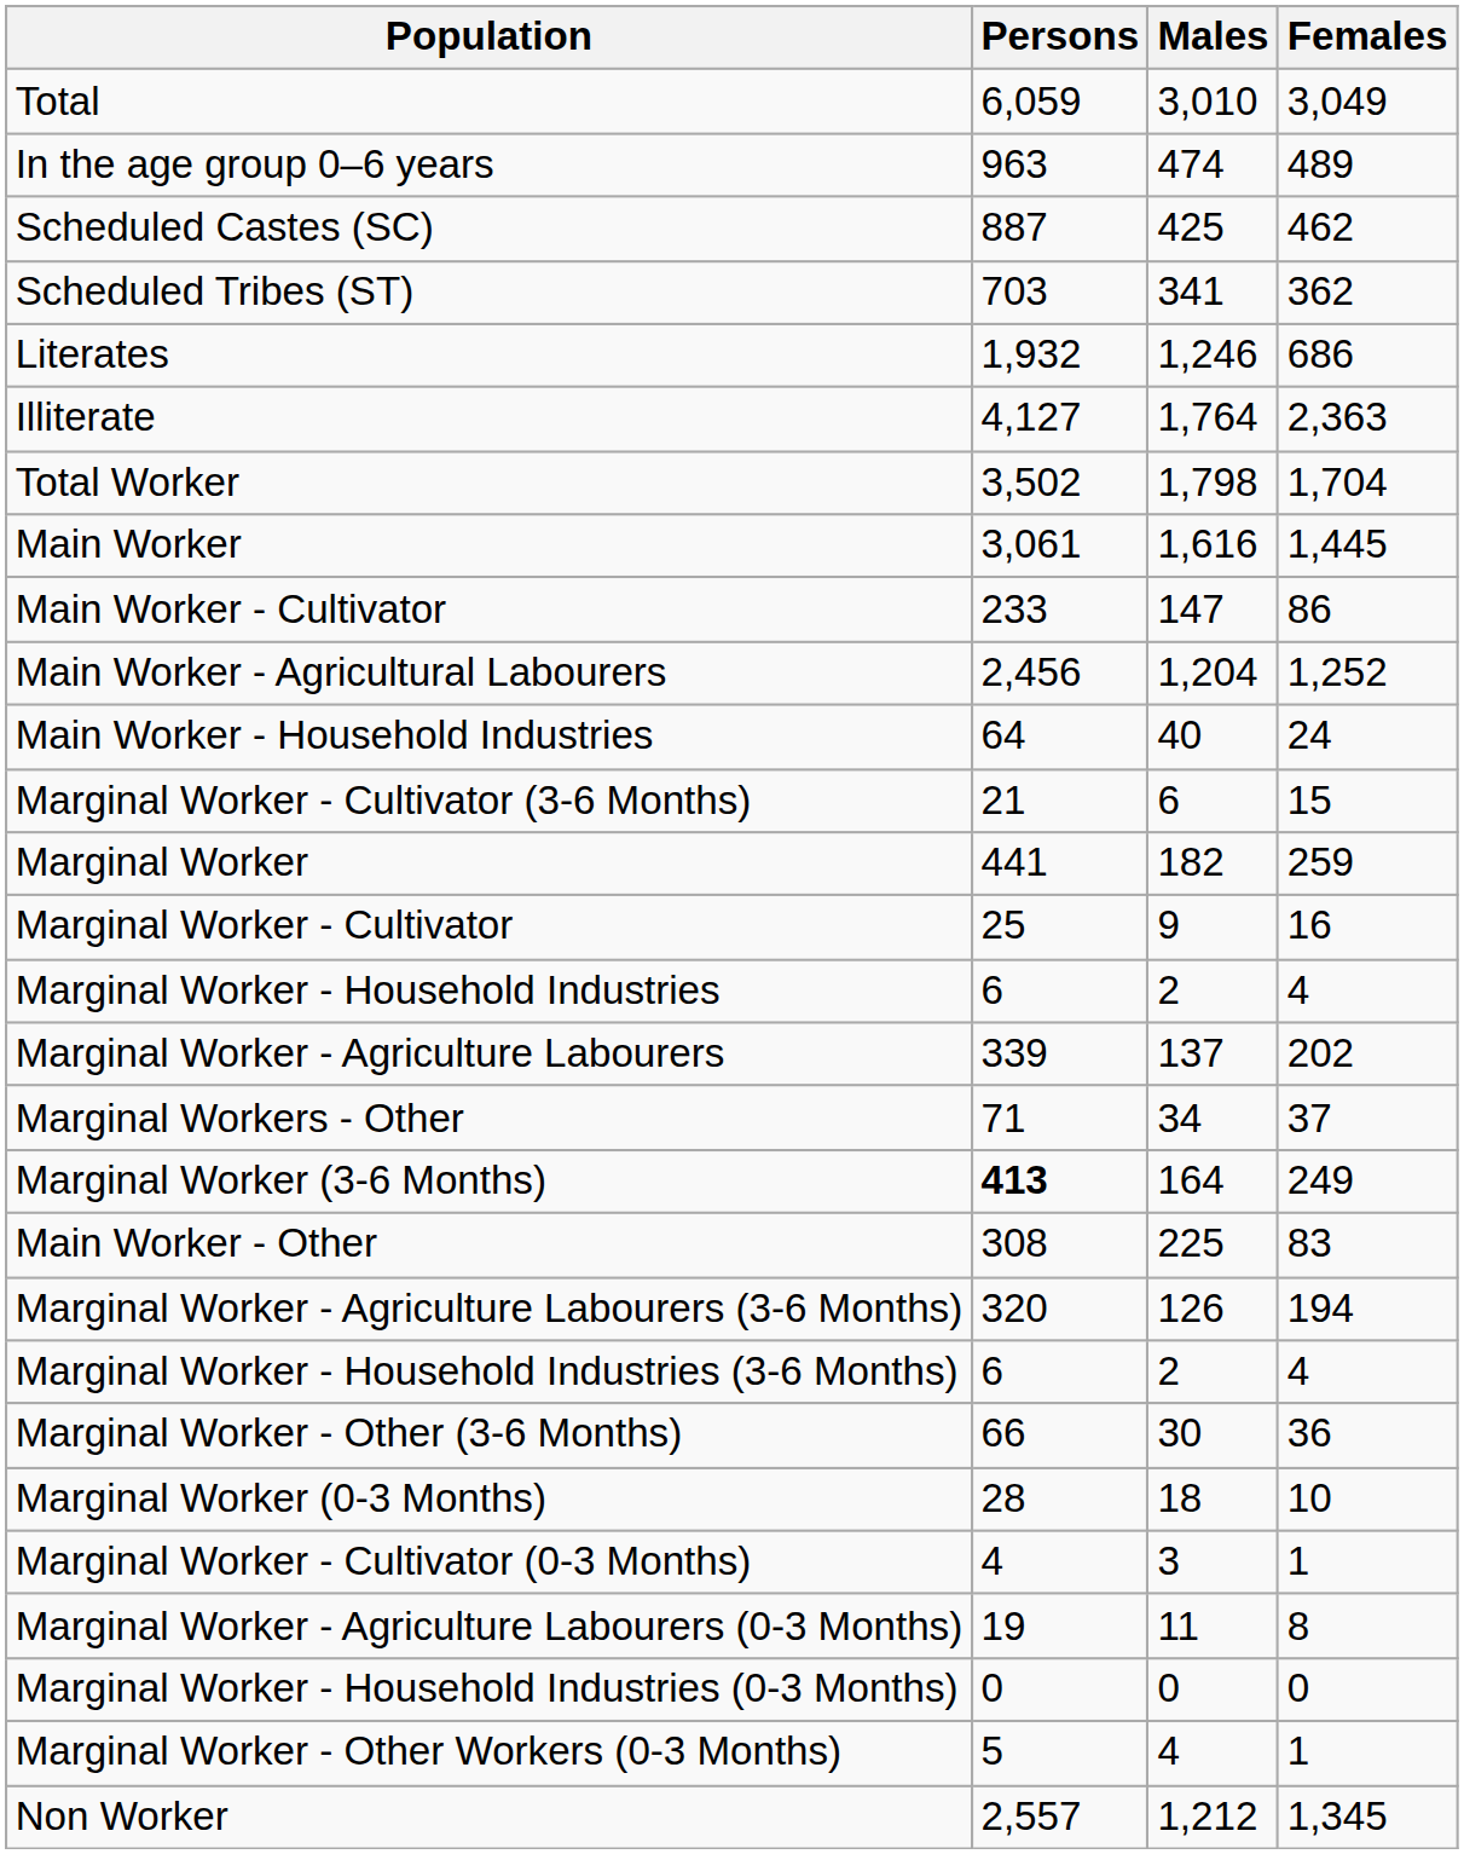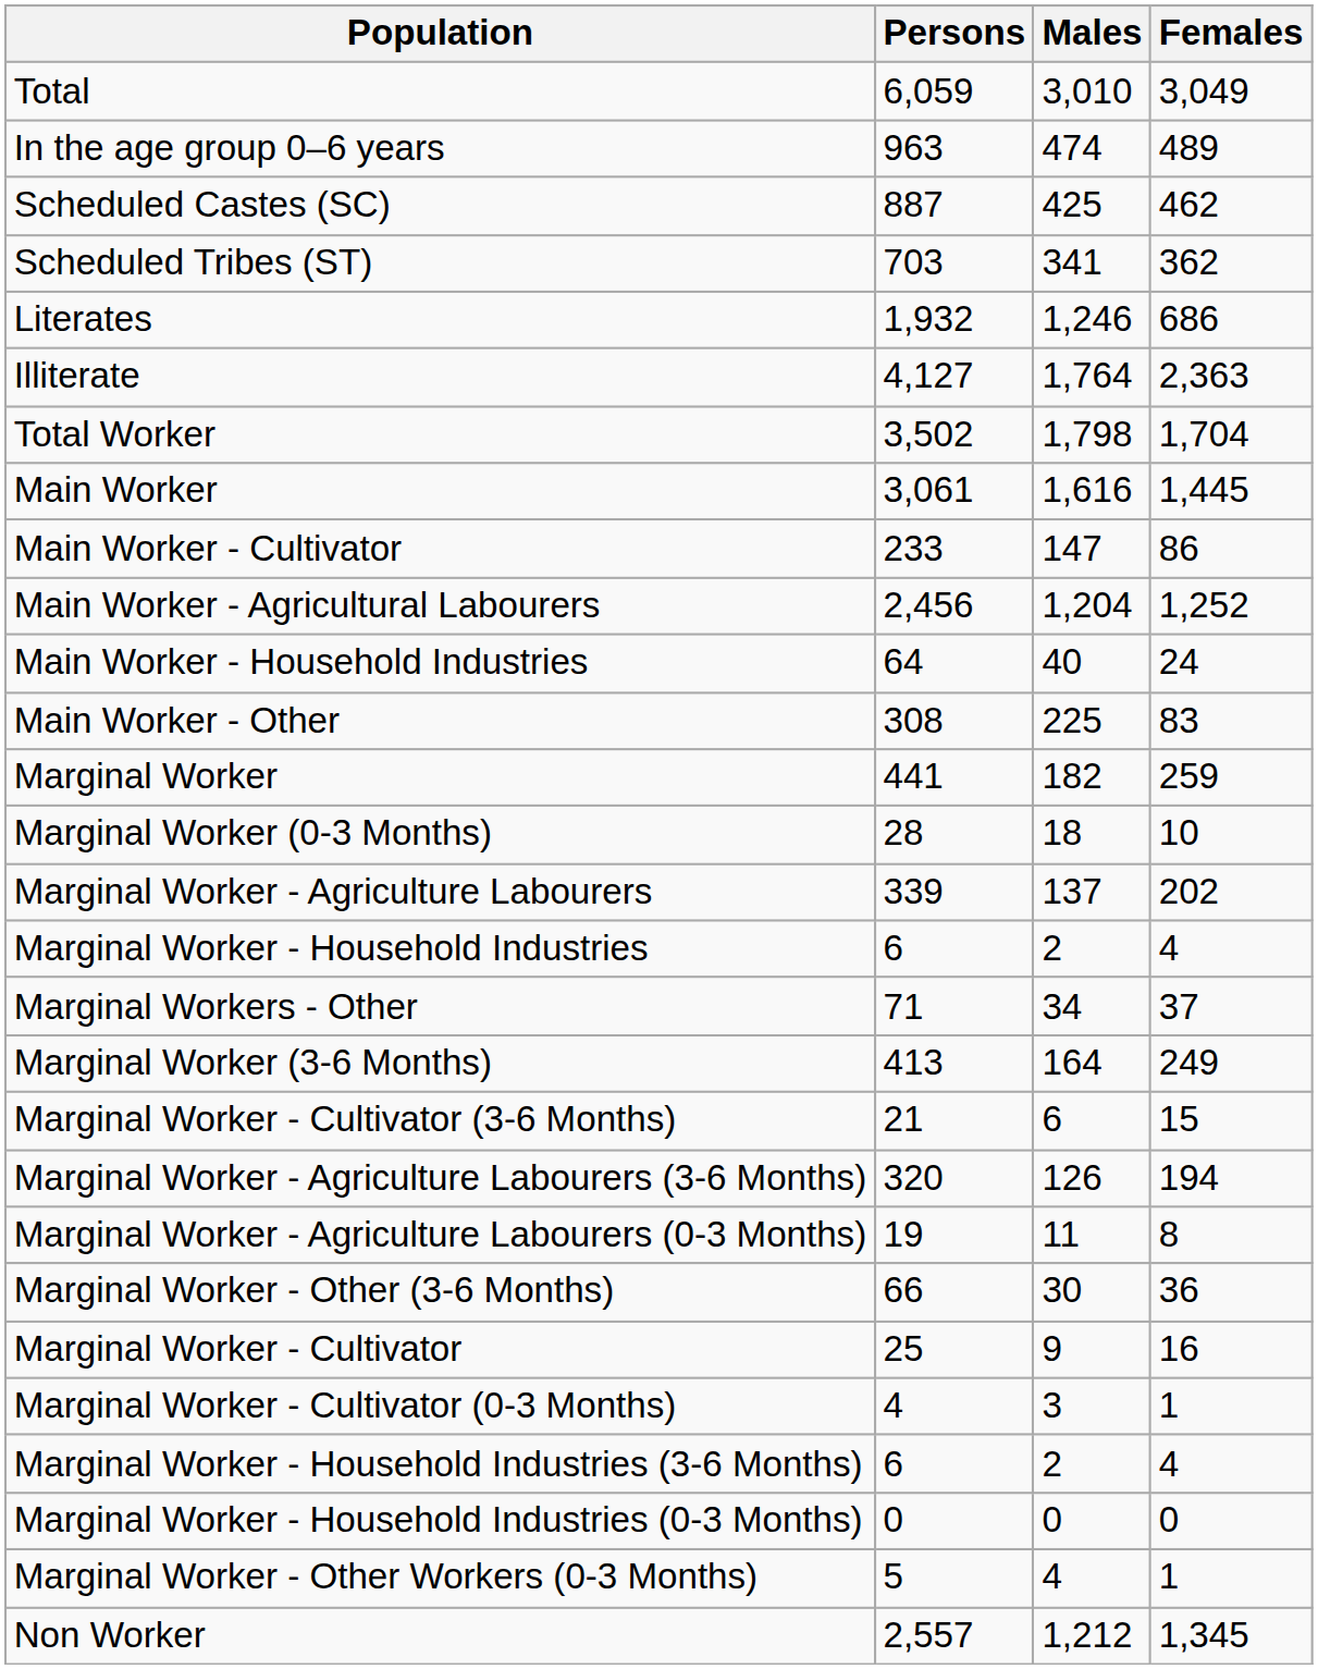rows swapped: Main Worker - Other <-> Marginal Worker - Cultivator (3-6 Months)
rows swapped: Marginal Worker - Cultivator <-> Marginal Worker (0-3 Months)
rows swapped: Marginal Worker - Agriculture Labourers <-> Marginal Worker - Household Industries
Marginal Worker (3-6 Months) | Persons: bold -> normal
rows swapped: Marginal Worker - Household Industries (3-6 Months) <-> Marginal Worker - Agriculture Labourers (0-3 Months)
